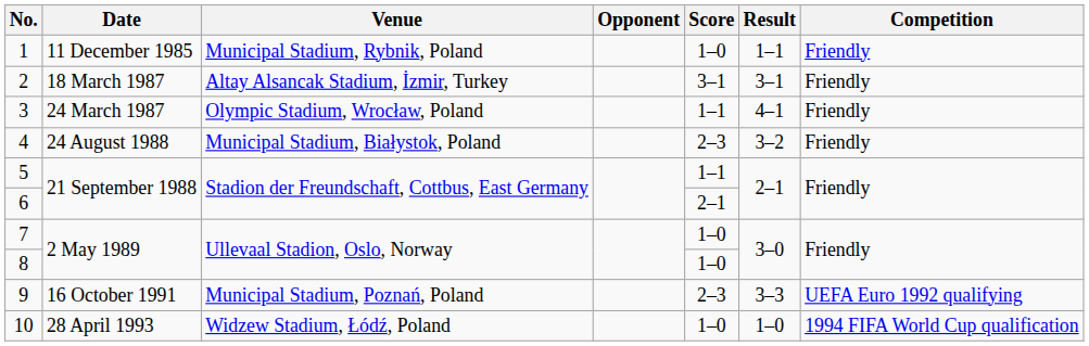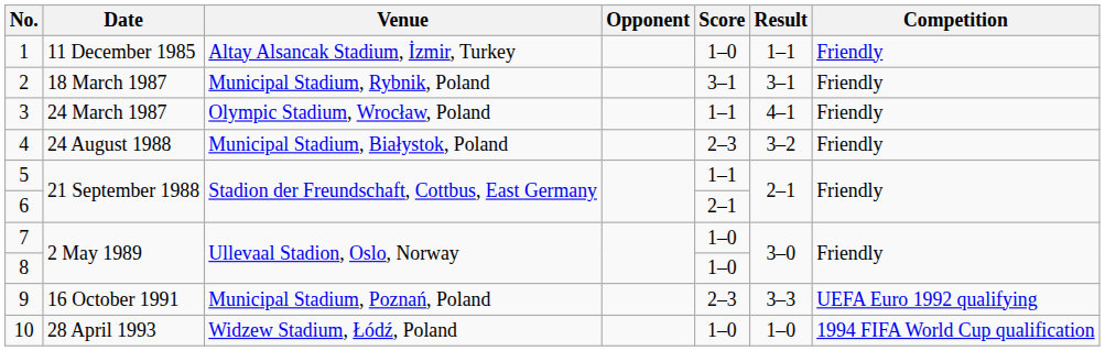1 | Venue: Municipal Stadium, Rybnik, Poland -> Altay Alsancak Stadium, İzmir, Turkey
2 | Venue: Altay Alsancak Stadium, İzmir, Turkey -> Municipal Stadium, Rybnik, Poland
